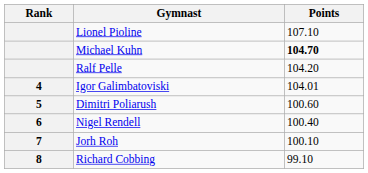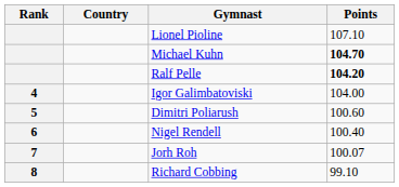+ column: Country
Ralf Pelle | Points: normal -> bold
Igor Galimbatoviski | Points: 104.01 -> 104.00
Jorh Roh | Points: 100.10 -> 100.07
